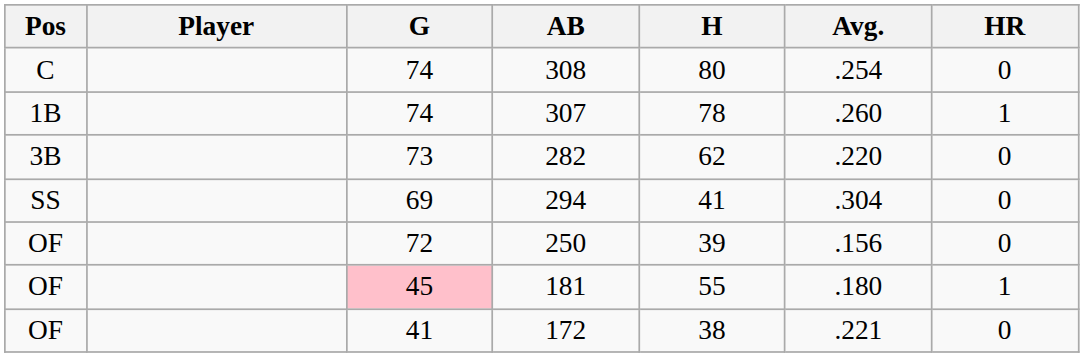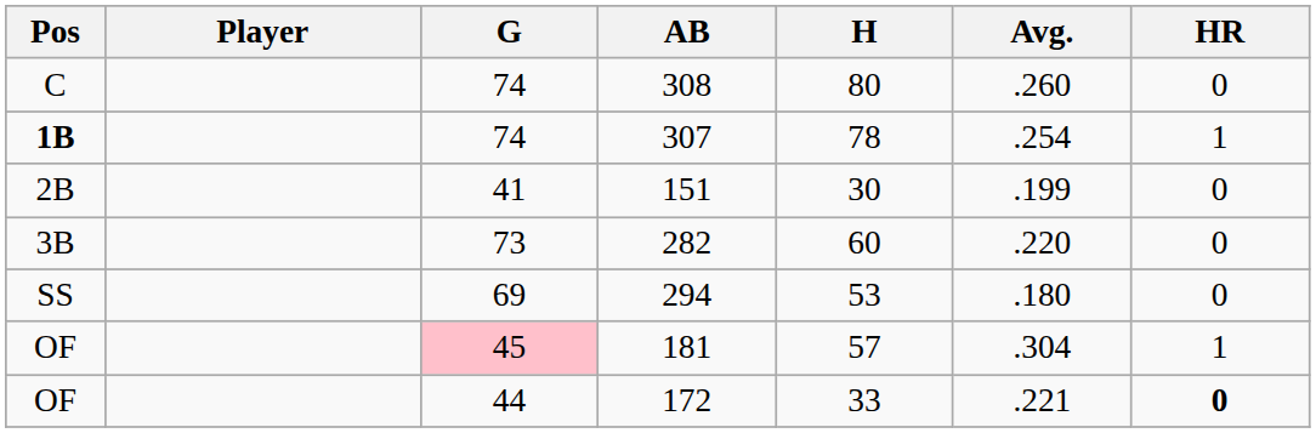308 | Avg.: .254 -> .260
307 | Pos: normal -> bold
307 | Avg.: .260 -> .254
+ row: 2B | 41 | 151 | 30 | .199 | 0
282 | H: 62 -> 60
294 | H: 41 -> 53
294 | Avg.: .304 -> .180
- row: OF | 72 | 250 | 39 | .156 | 0
181 | H: 55 -> 57
181 | Avg.: .180 -> .304
172 | G: 41 -> 44
172 | H: 38 -> 33
172 | HR: normal -> bold
